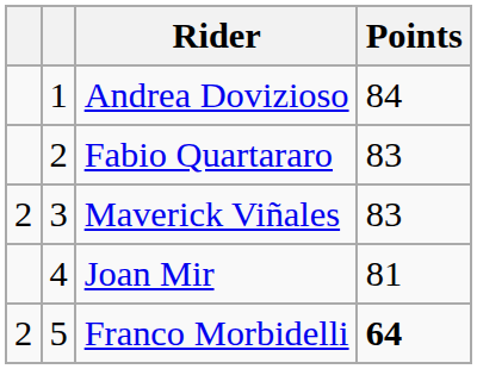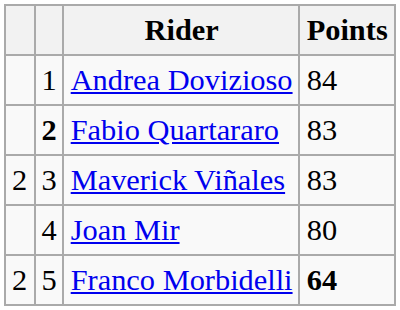Fabio Quartararo | column 2: normal -> bold
Joan Mir | Points: 81 -> 80
